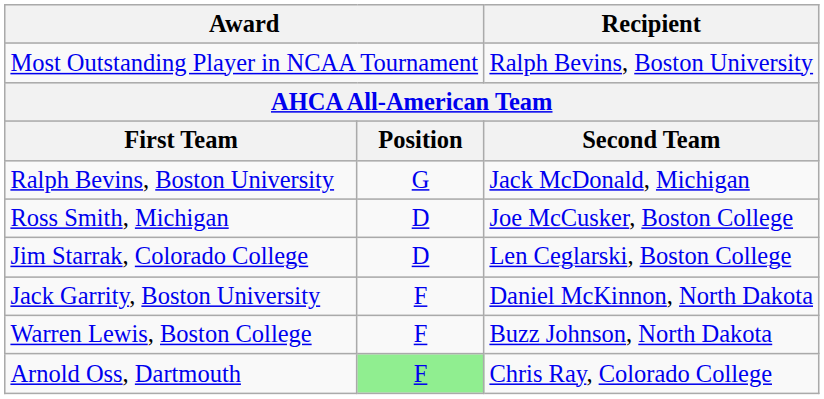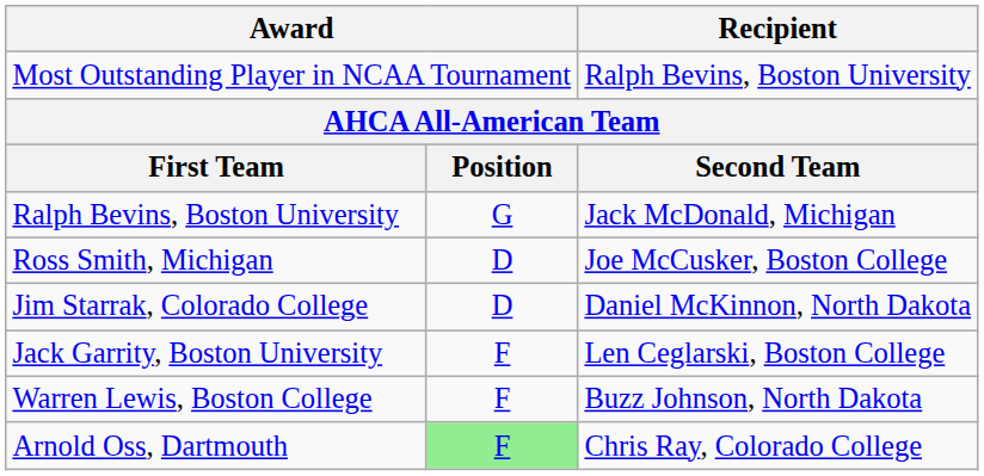Jim Starrak, Colorado College | Recipient: Len Ceglarski, Boston College -> Daniel McKinnon, North Dakota
Jack Garrity, Boston University | Recipient: Daniel McKinnon, North Dakota -> Len Ceglarski, Boston College
